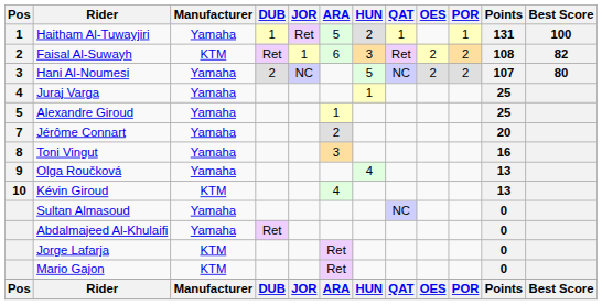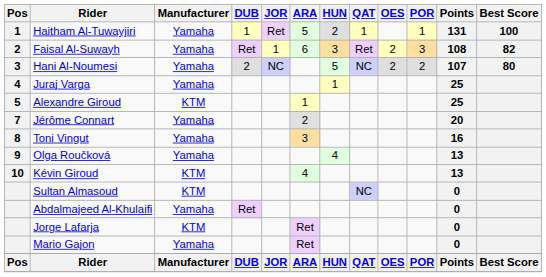Faisal Al-Suwayh | Manufacturer: KTM -> Yamaha
Faisal Al-Suwayh | POR: 2 -> 3
Alexandre Giroud | Manufacturer: Yamaha -> KTM
Sultan Almasoud | Manufacturer: Yamaha -> KTM
Mario Gajon | Manufacturer: KTM -> Yamaha
